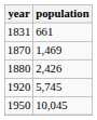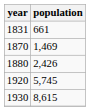+ row: 1930 | 8,615
- row: 1950 | 10,045
